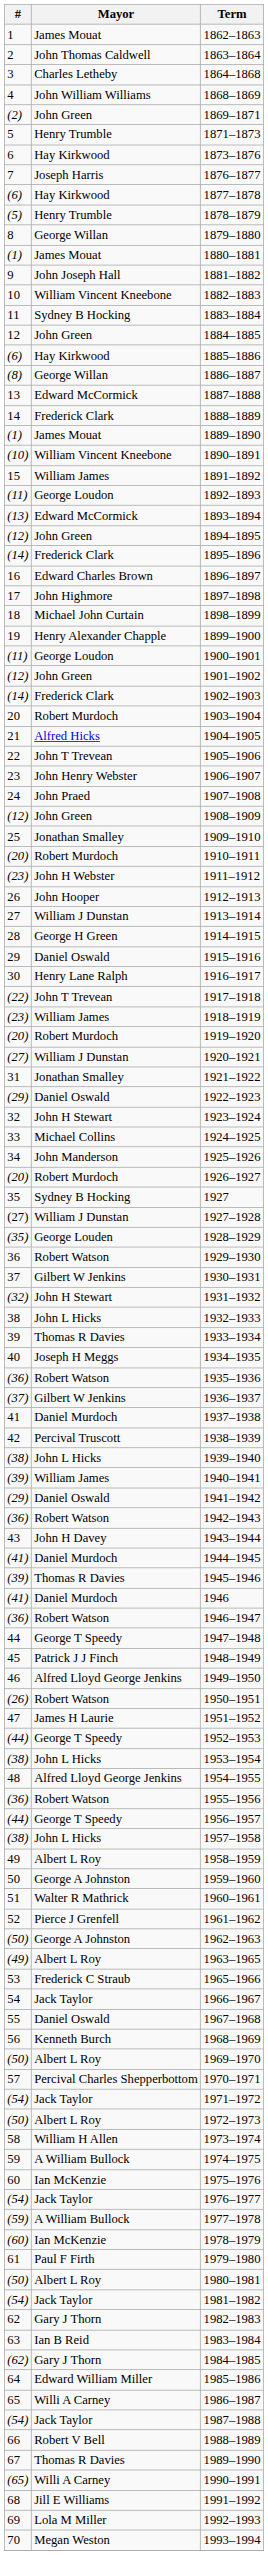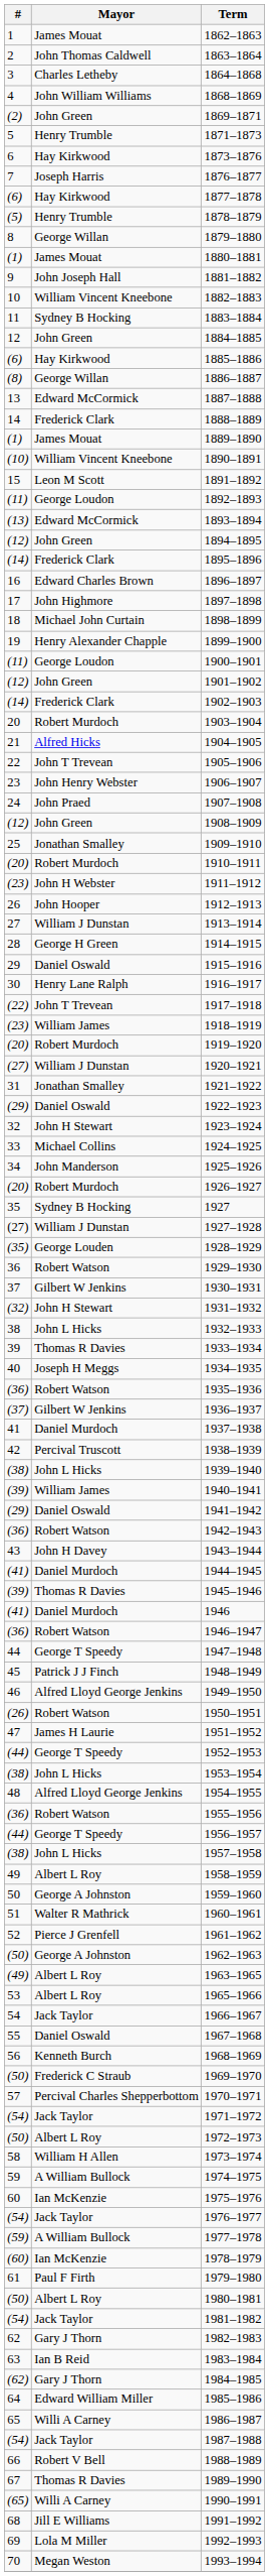1891–1892 | Mayor: William James -> Leon M Scott
1965–1966 | Mayor: Frederick C Straub -> Albert L Roy
1969–1970 | Mayor: Albert L Roy -> Frederick C Straub
